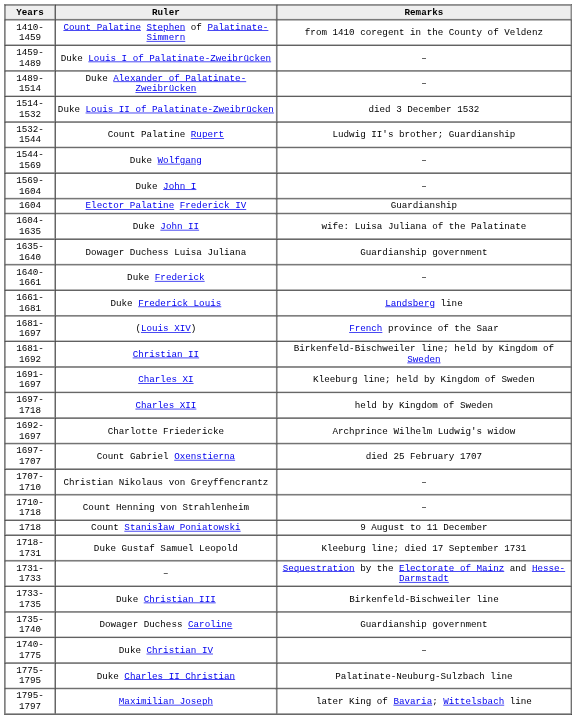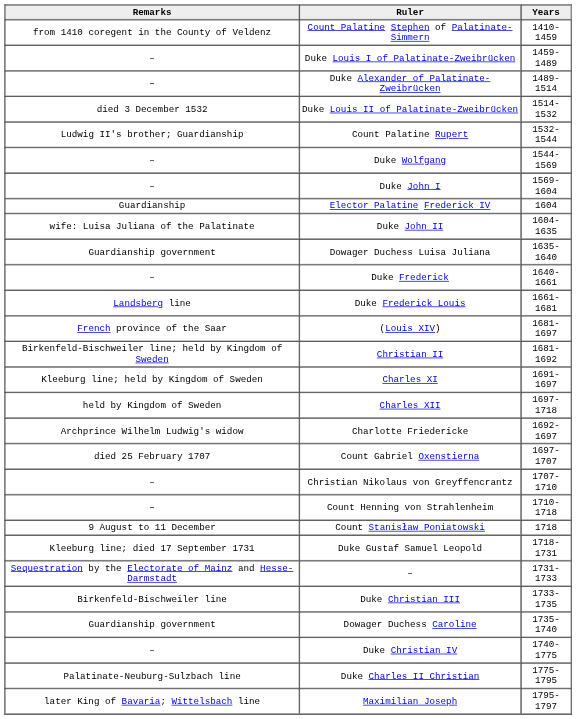columns swapped: Years <-> Remarks
